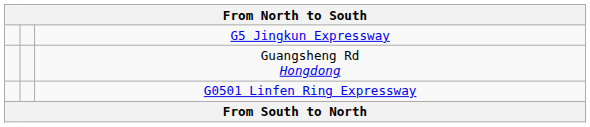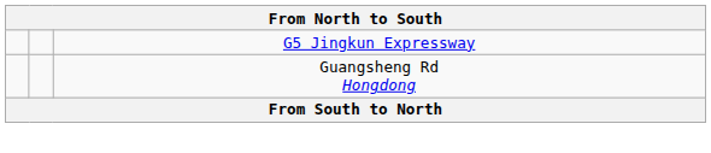- row: G0501 Linfen Ring Expressway
